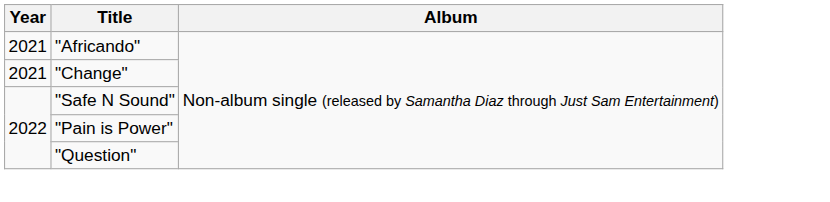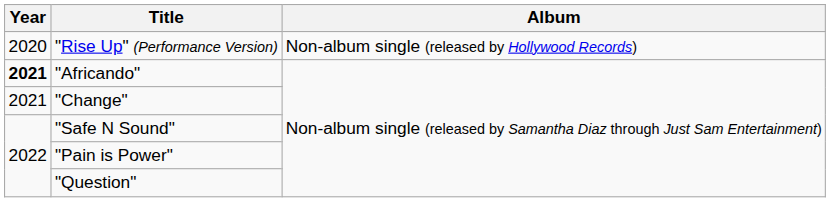+ row: 2020 | "Rise Up" (Performance Version) | Non-album single (released by Hollywood Records)
"Africando" | Year: normal -> bold
